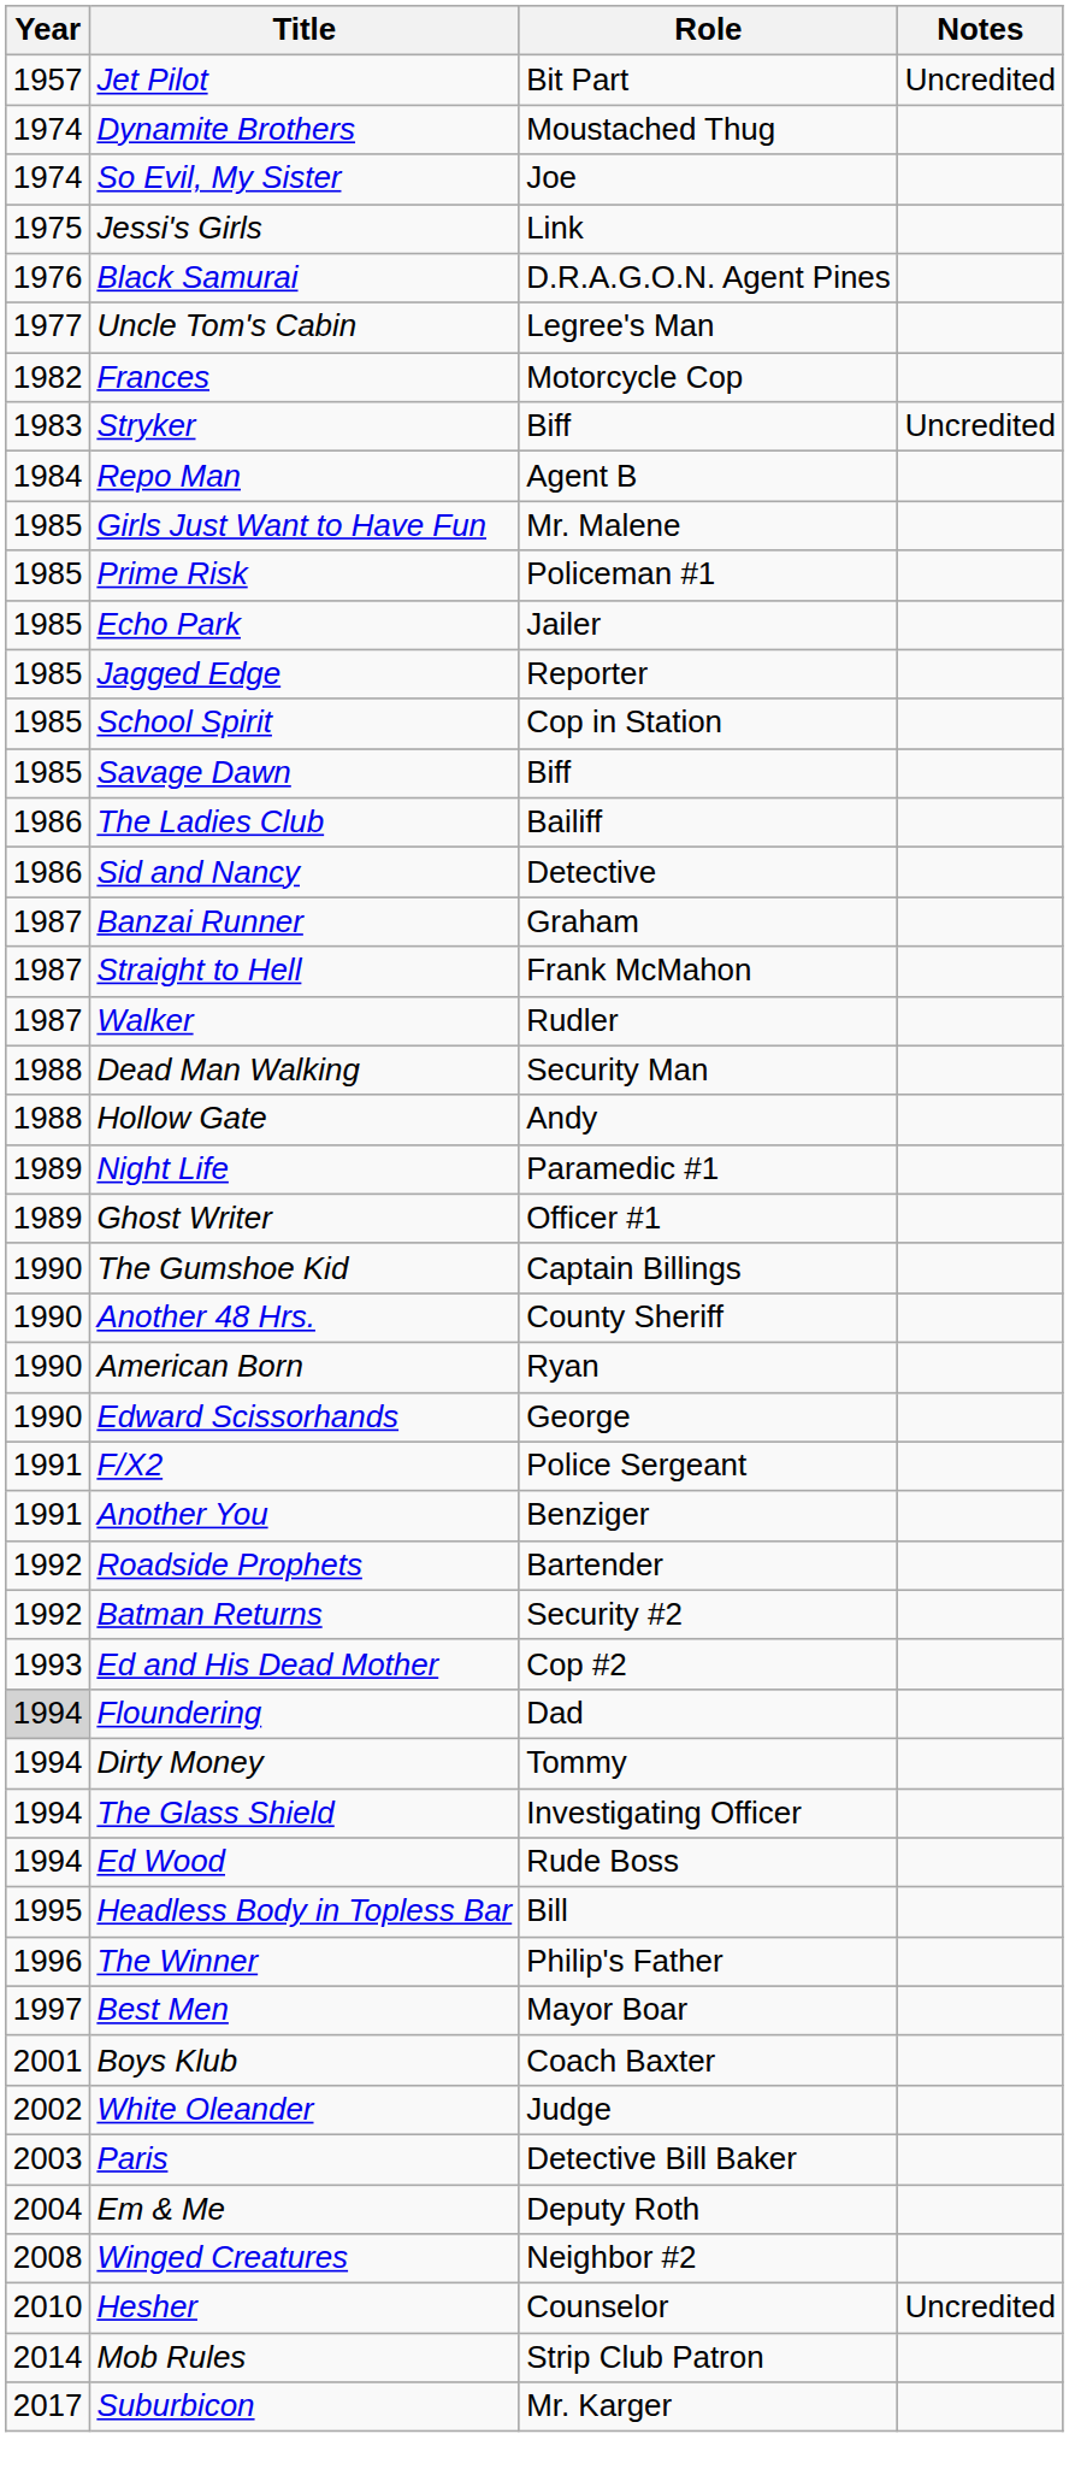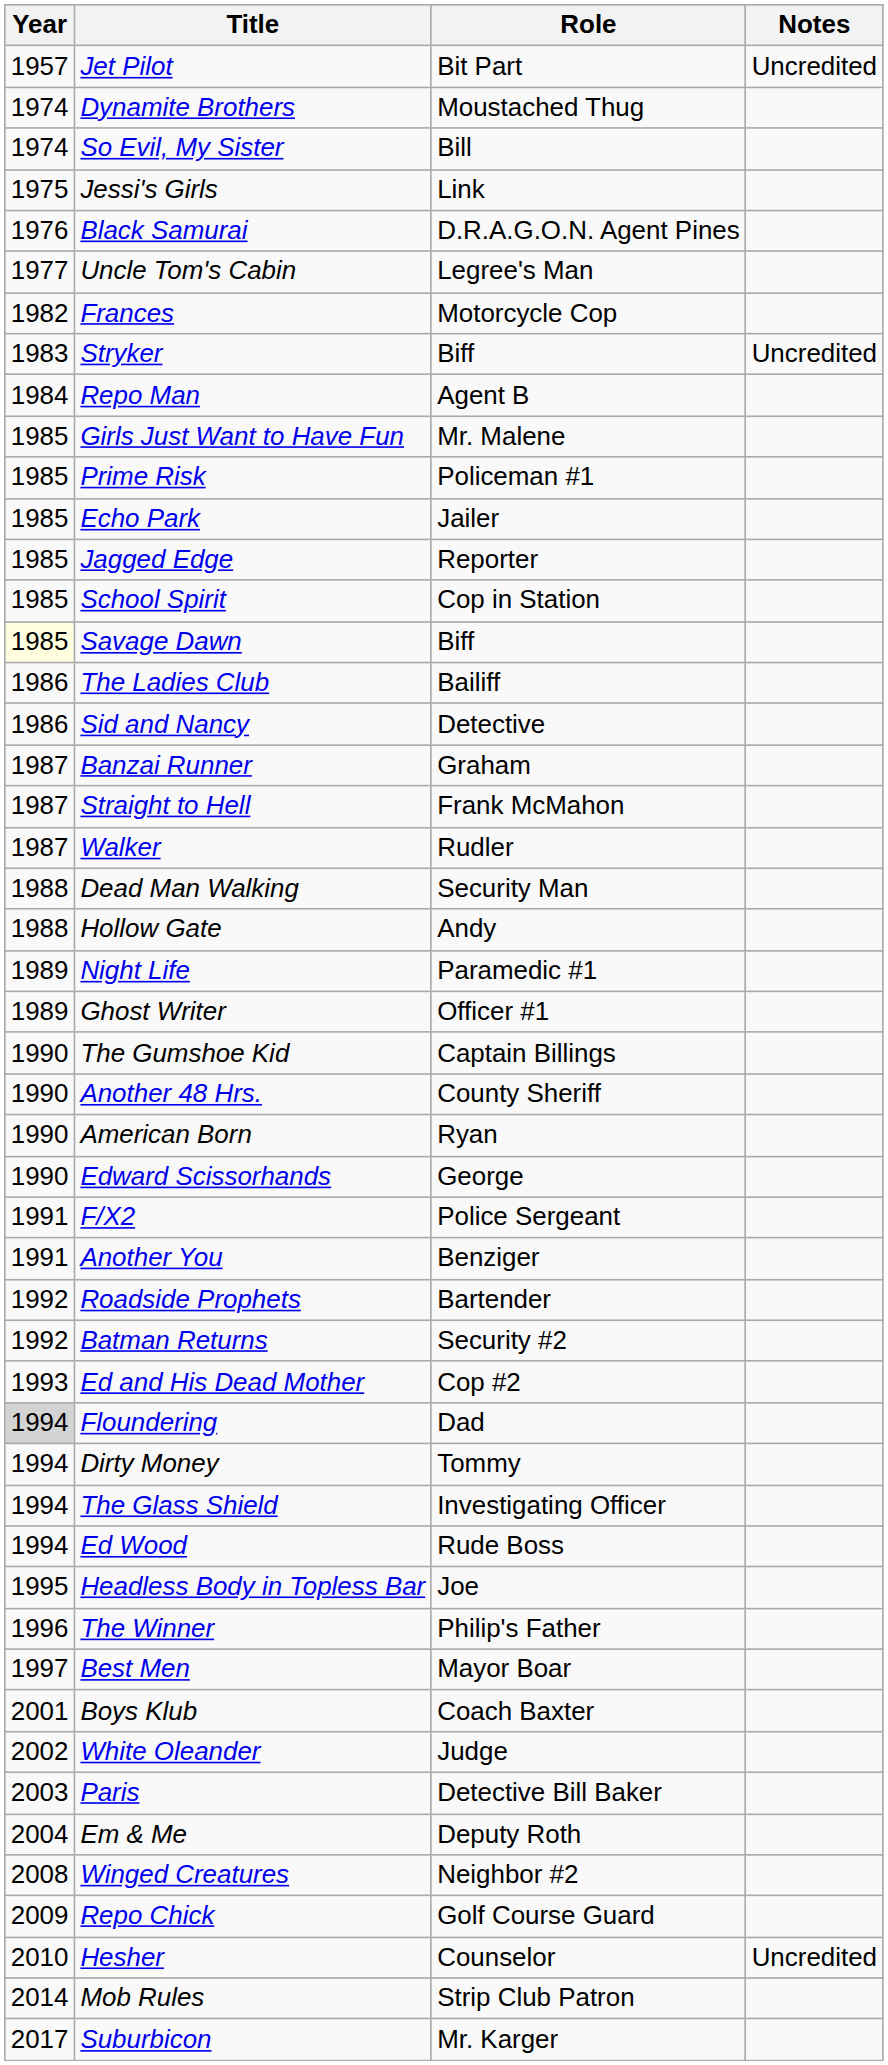So Evil, My Sister | Role: Joe -> Bill
Savage Dawn | Year: no background -> lightyellow background
Headless Body in Topless Bar | Role: Bill -> Joe
+ row: 2009 | Repo Chick | Golf Course Guard
